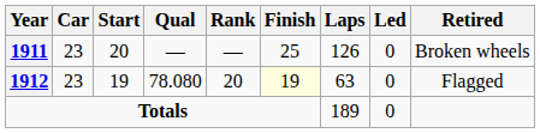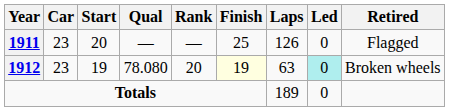1911 | Retired: Broken wheels -> Flagged
1912 | Led: no background -> paleturquoise background
1912 | Retired: Flagged -> Broken wheels
